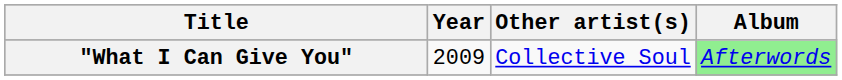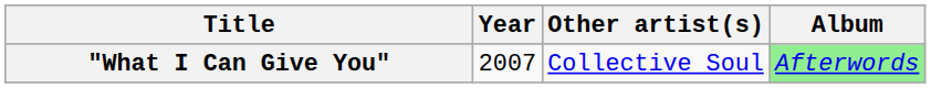"What I Can Give You" | Year: 2009 -> 2007
